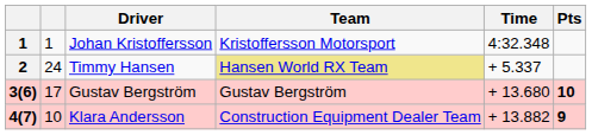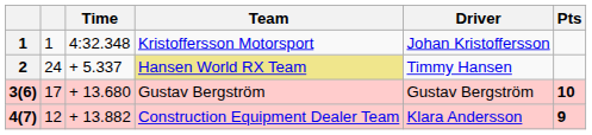columns swapped: Driver <-> Time
4(7) | column 2: 10 -> 12
